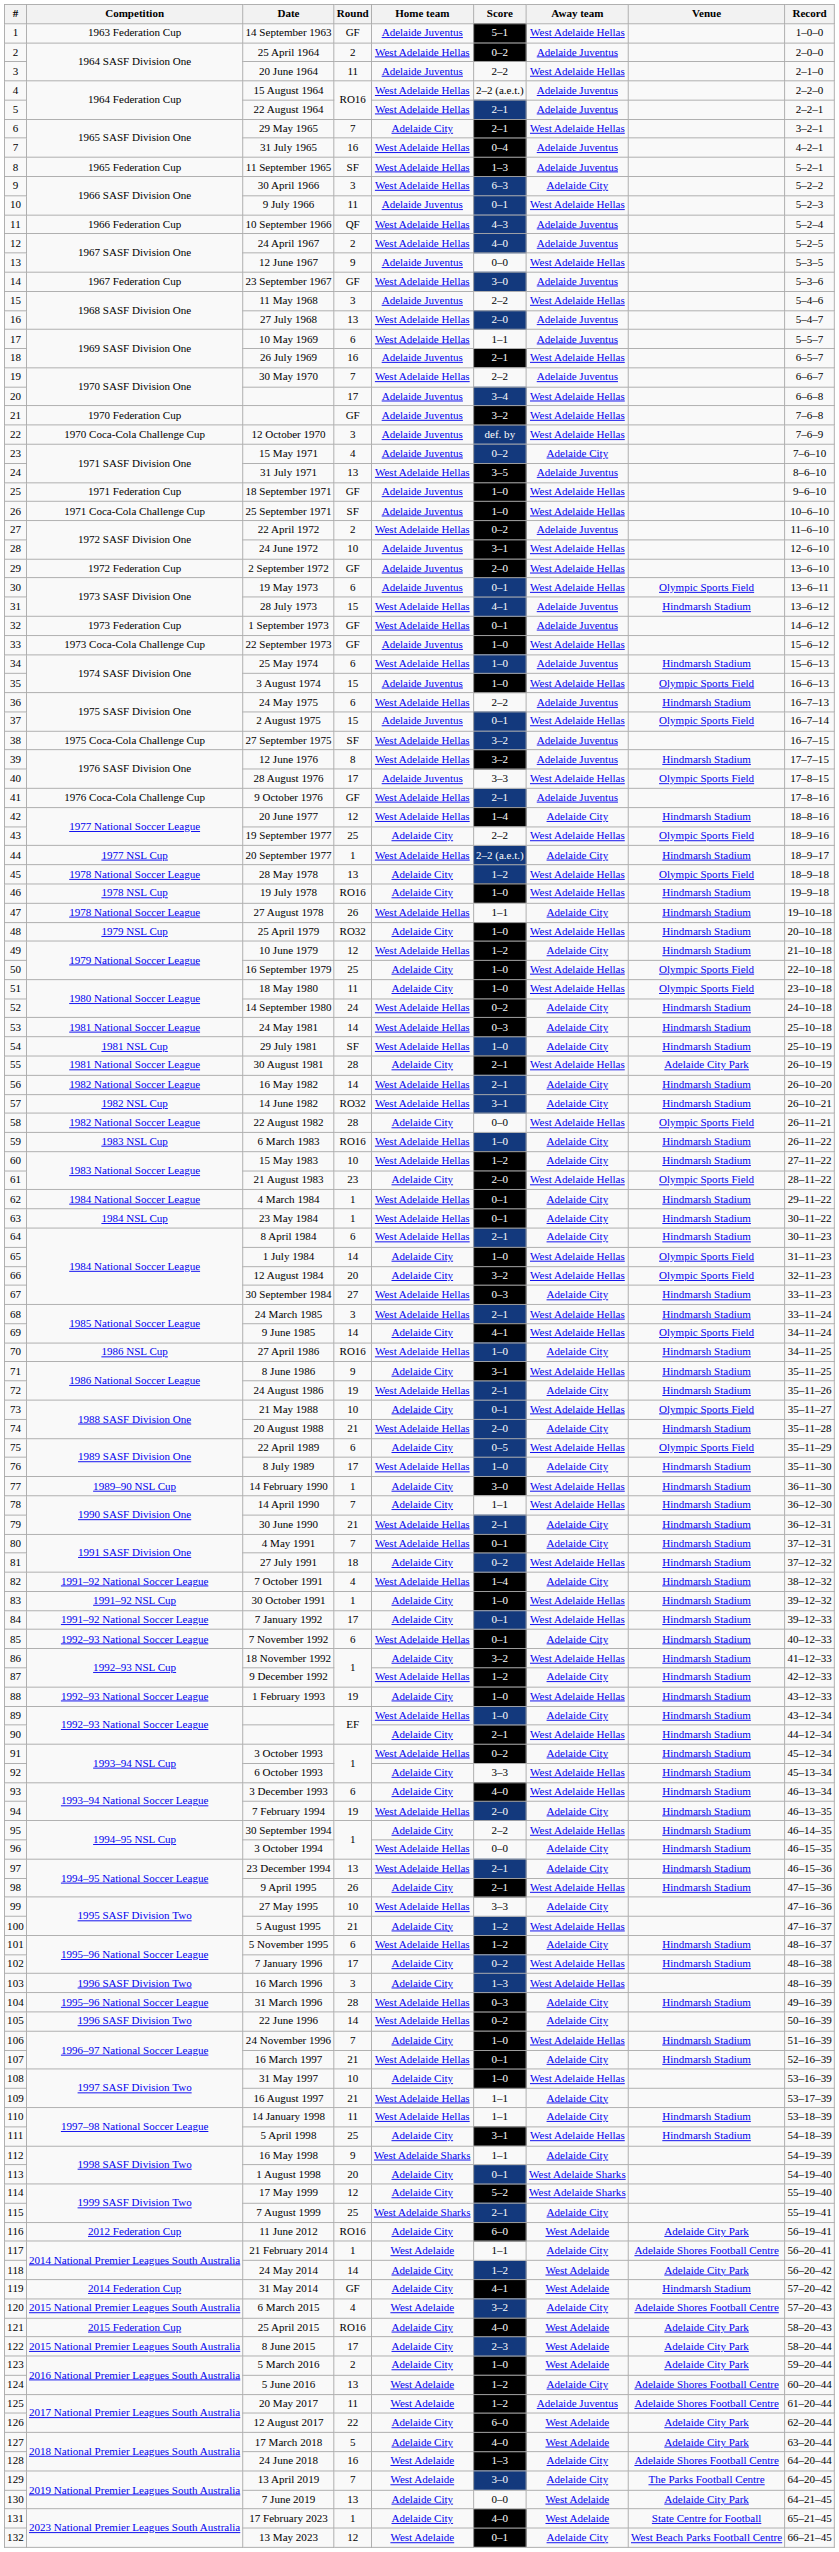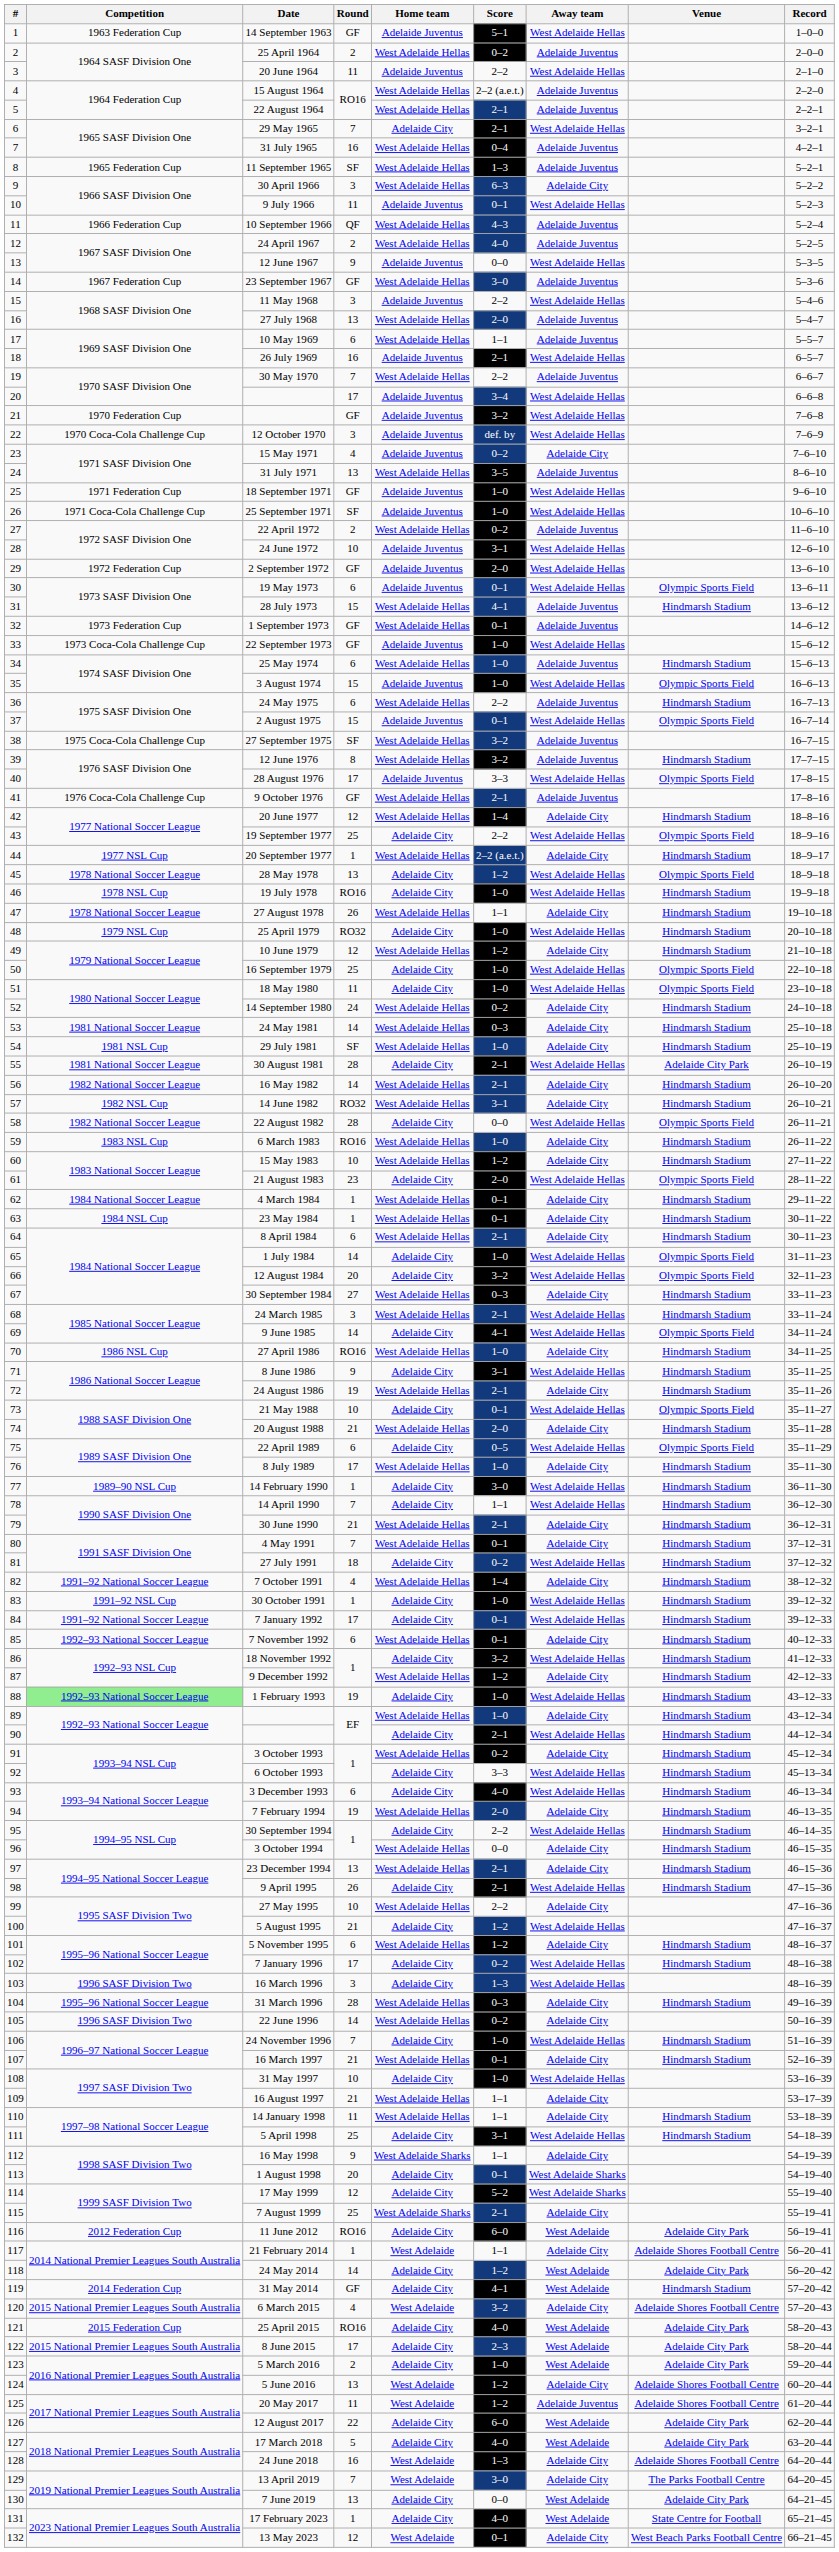1 February 1993 | Competition: no background -> lightgreen background
27 May 1995 | Score: 3–3 -> 2–2
